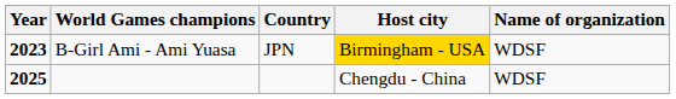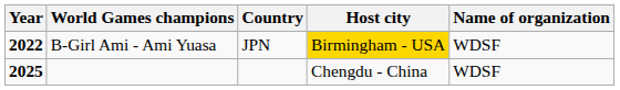B-Girl Ami - Ami Yuasa | Year: 2023 -> 2022
